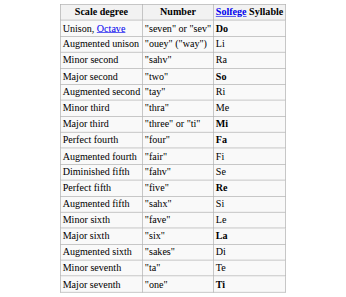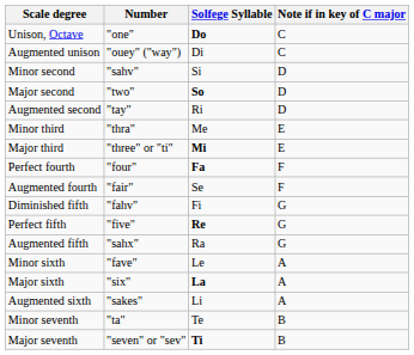+ column: Note if in key of C major | C | C | D | D | D | E | E | F | F | G | G | G | A | A | A | B | B
Unison, Octave | Number: "seven" or "sev" -> "one"
Augmented unison | Solfege Syllable: Li -> Di
Minor second | Solfege Syllable: Ra -> Si
Augmented fourth | Solfege Syllable: Fi -> Se
Diminished fifth | Solfege Syllable: Se -> Fi
Augmented fifth | Solfege Syllable: Si -> Ra
Augmented sixth | Solfege Syllable: Di -> Li
Major seventh | Number: "one" -> "seven" or "sev"
